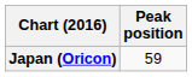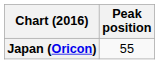Japan (Oricon) | Peak position: 59 -> 55
